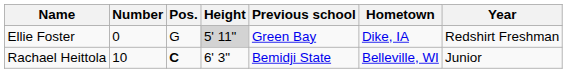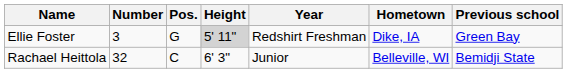columns swapped: Year <-> Previous school
Ellie Foster | Number: 0 -> 3
Rachael Heittola | Number: 10 -> 32
Rachael Heittola | Pos.: bold -> normal
